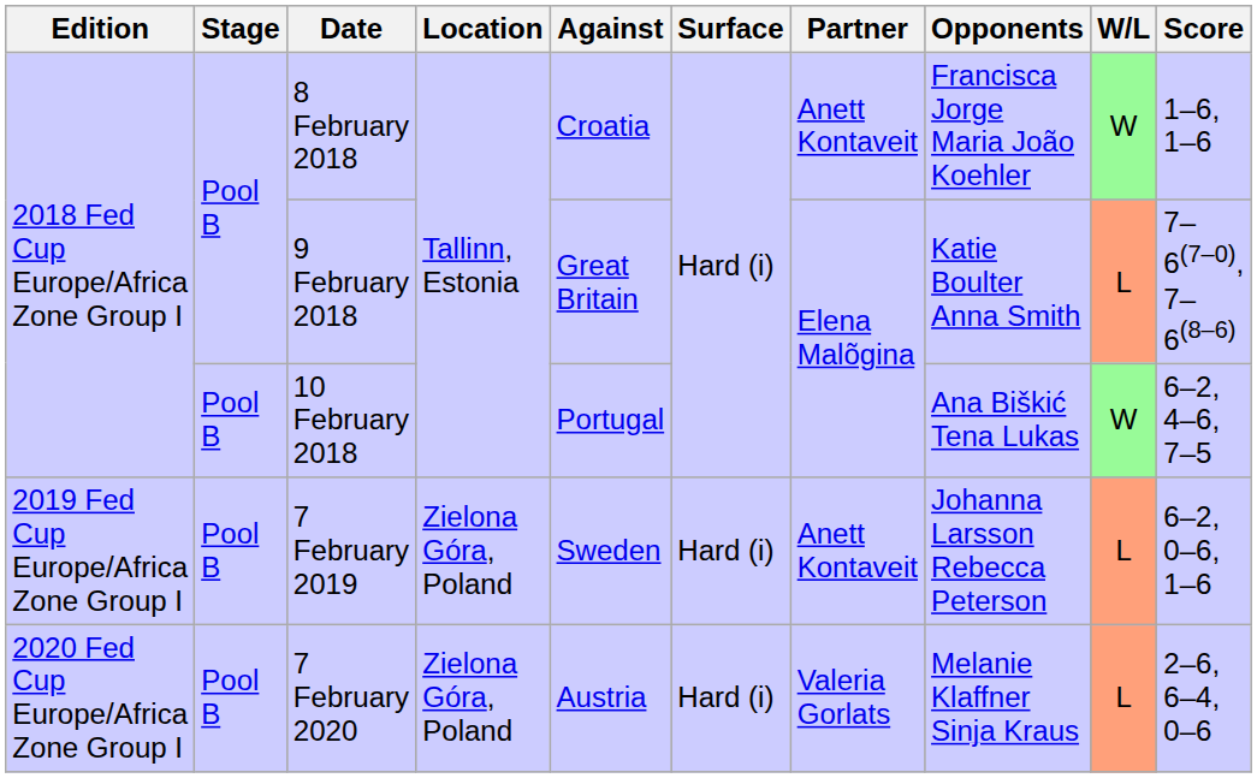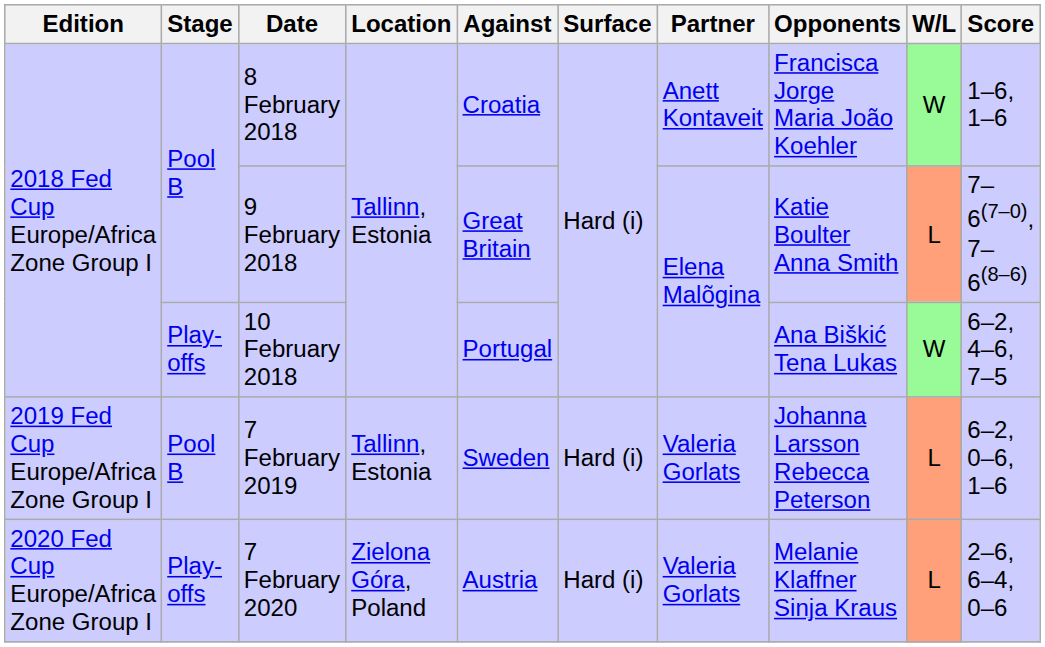10 February 2018 | Stage: Pool B -> Play-offs
7 February 2019 | Location: Zielona Góra, Poland -> Tallinn, Estonia
7 February 2019 | Partner: Anett Kontaveit -> Valeria Gorlats
7 February 2020 | Stage: Pool B -> Play-offs
